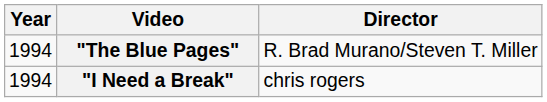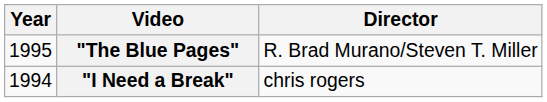"The Blue Pages" | Year: 1994 -> 1995
